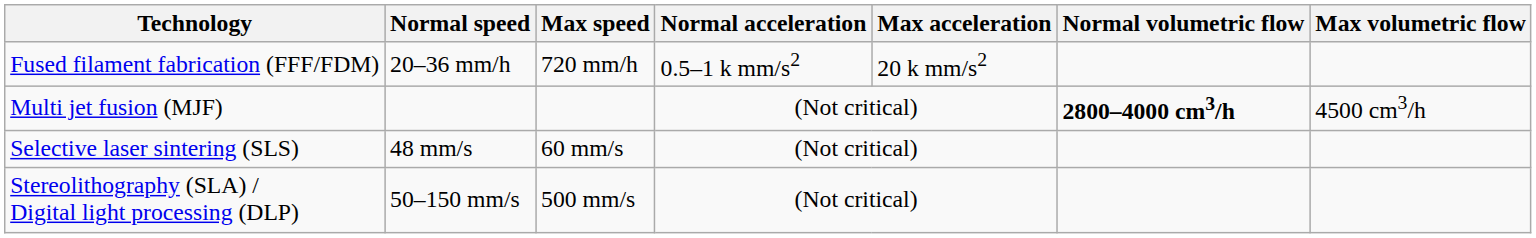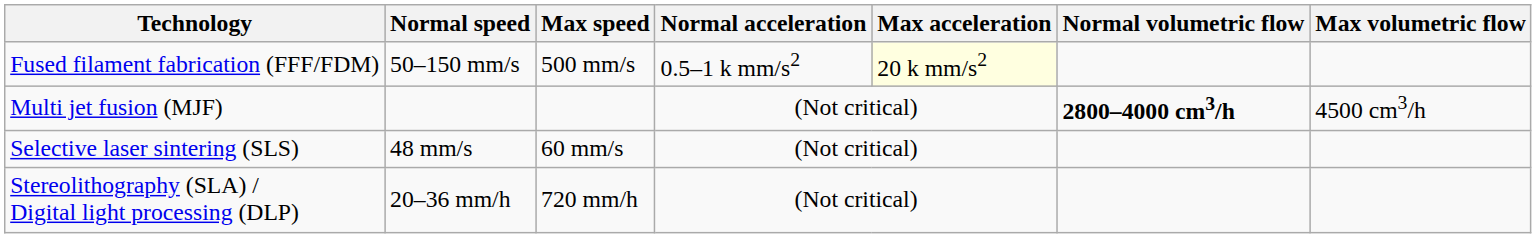Fused filament fabrication (FFF/FDM) | Normal speed: 20–36 mm/h -> 50–150 mm/s
Fused filament fabrication (FFF/FDM) | Max speed: 720 mm/h -> 500 mm/s
Fused filament fabrication (FFF/FDM) | Max acceleration: no background -> lightyellow background
Stereolithography (SLA) / Digital light processing (DLP) | Normal speed: 50–150 mm/s -> 20–36 mm/h
Stereolithography (SLA) / Digital light processing (DLP) | Max speed: 500 mm/s -> 720 mm/h
